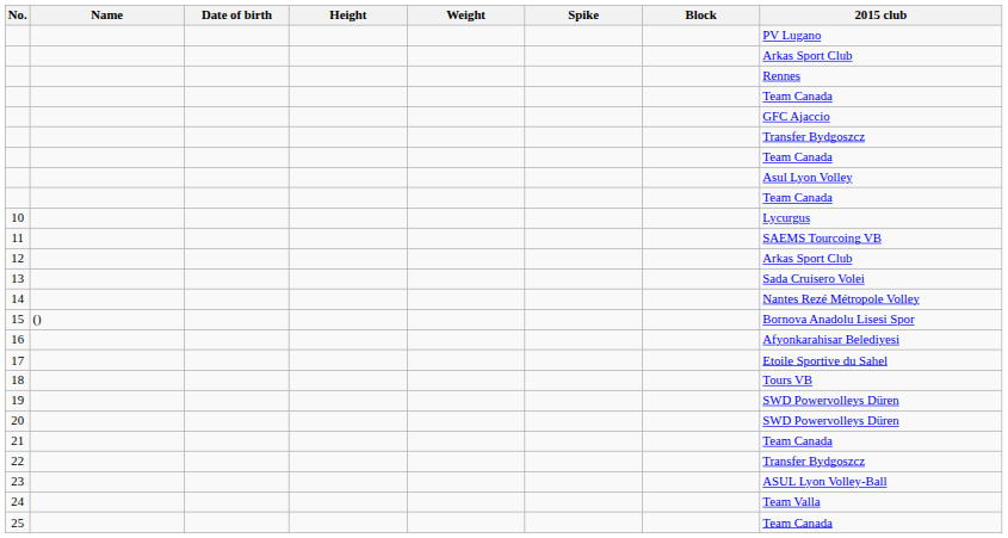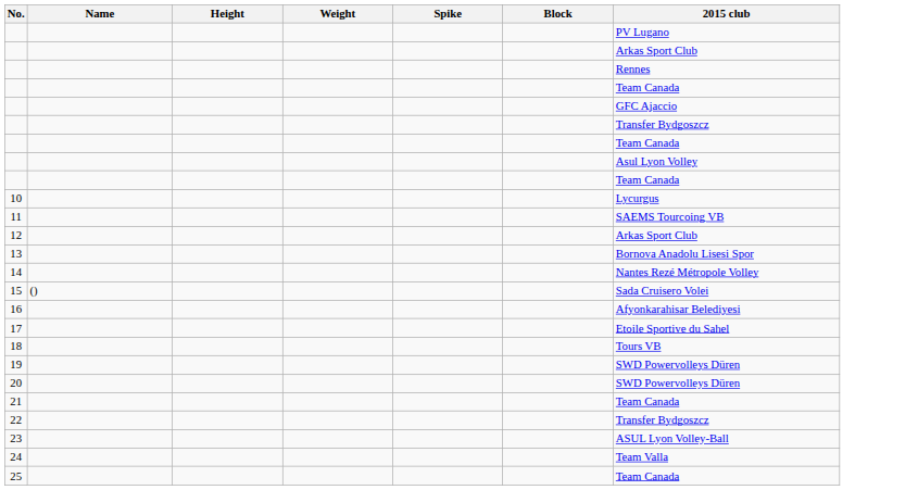- column: Date of birth
13 | 2015 club: Sada Cruisero Volei -> Bornova Anadolu Lisesi Spor
15 | 2015 club: Bornova Anadolu Lisesi Spor -> Sada Cruisero Volei
